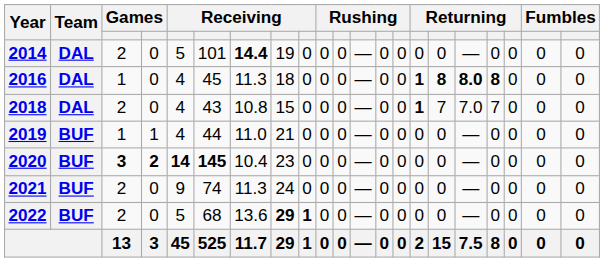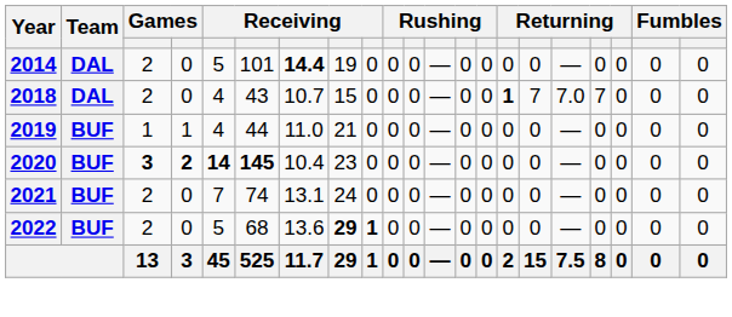- row: 2016 | DAL | 1 | 0 | 4 | 45 | 11.3 | 18 | 0 | 0 | 0 | — | 0 | 0 | 1 | 8 | 8.0 | 8 | 0 | 0 | 0
2018 | column 7: 10.8 -> 10.7
2021 | column 5: 9 -> 7
2021 | column 7: 11.3 -> 13.1
